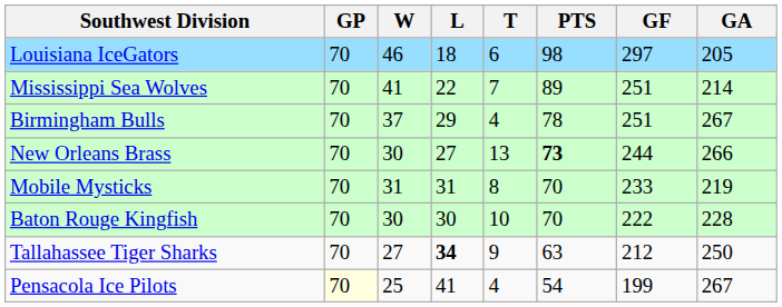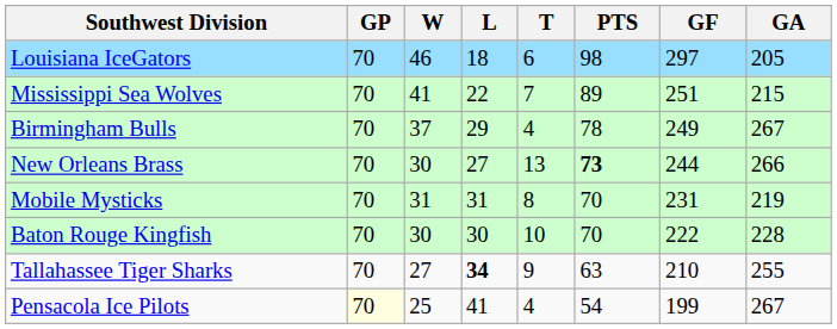Mississippi Sea Wolves | GA: 214 -> 215
Birmingham Bulls | GF: 251 -> 249
Mobile Mysticks | GF: 233 -> 231
Tallahassee Tiger Sharks | GF: 212 -> 210
Tallahassee Tiger Sharks | GA: 250 -> 255
